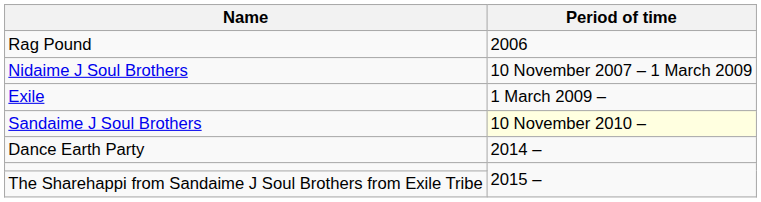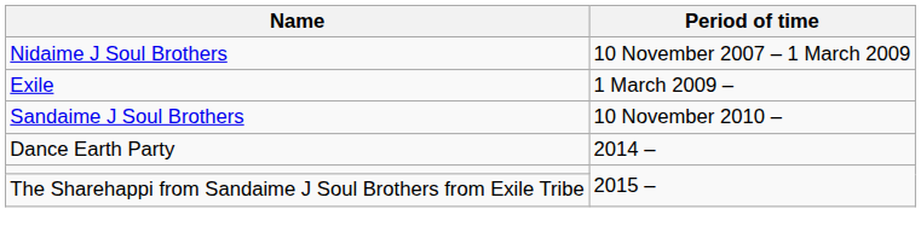- row: Rag Pound | 2006
Sandaime J Soul Brothers | Period of time: lightyellow background -> no background
